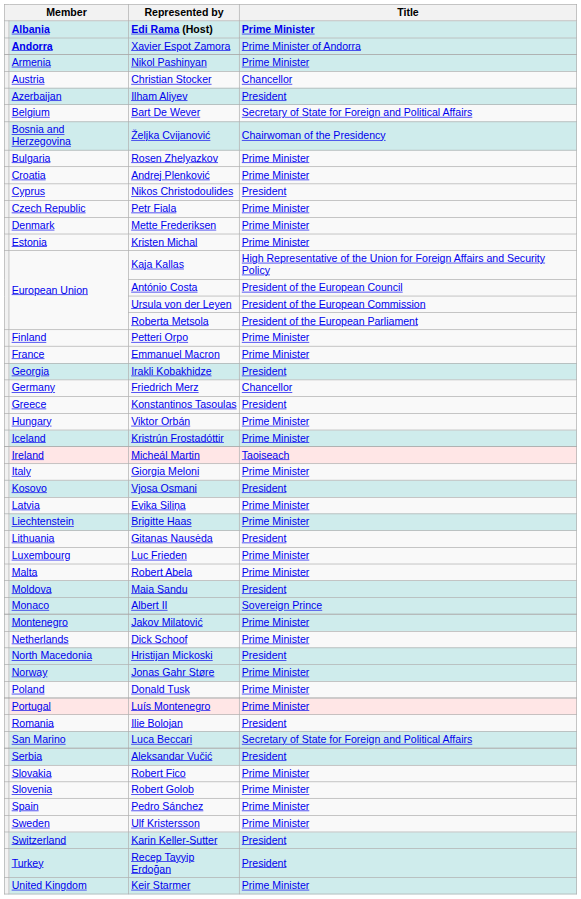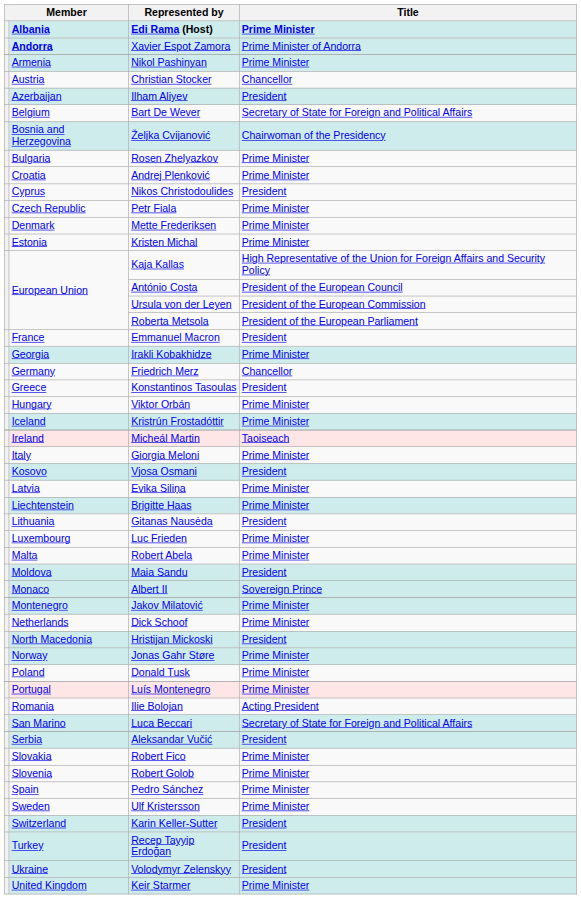- row: Finland | Petteri Orpo | Prime Minister
Emmanuel Macron | Title: Prime Minister -> President
Irakli Kobakhidze | Title: President -> Prime Minister
Ilie Bolojan | Title: President -> Acting President
+ row: Ukraine | Volodymyr Zelenskyy | President
